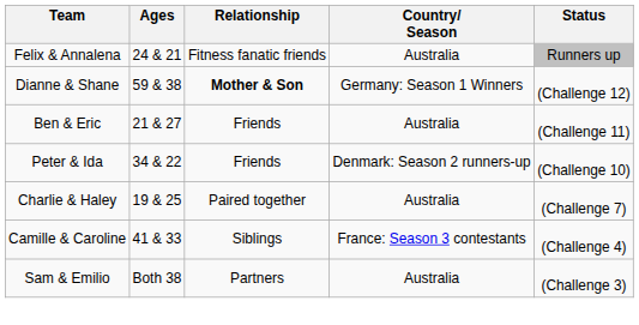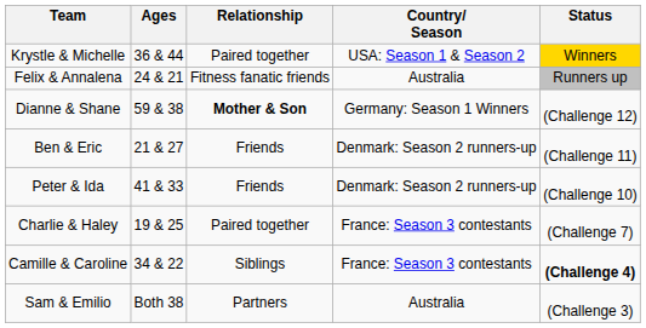+ row: Krystle & Michelle | 36 & 44 | Paired together | USA: Season 1 & Season 2 | Winners
Ben & Eric | Country/ Season: Australia -> Denmark: Season 2 runners-up
Peter & Ida | Ages: 34 & 22 -> 41 & 33
Charlie & Haley | Country/ Season: Australia -> France: Season 3 contestants
Camille & Caroline | Ages: 41 & 33 -> 34 & 22
Camille & Caroline | Status: normal -> bold
